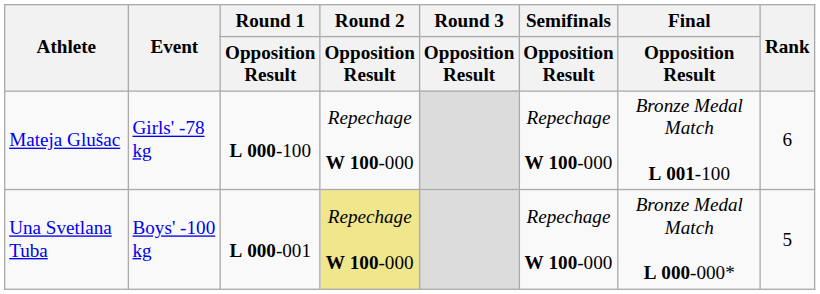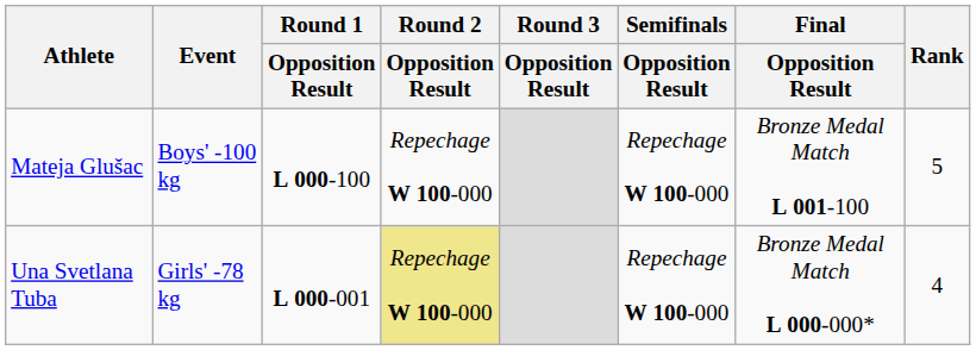Mateja Glušac | Event: Girls' -78 kg -> Boys' -100 kg
Mateja Glušac | Rank: 6 -> 5
Una Svetlana Tuba | Event: Boys' -100 kg -> Girls' -78 kg
Una Svetlana Tuba | Rank: 5 -> 4
